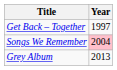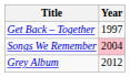Grey Album | Year: 2013 -> 2012
